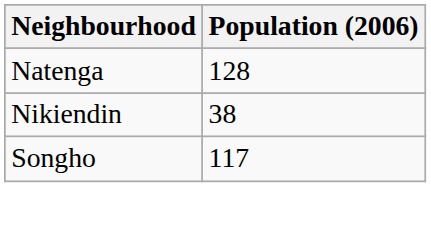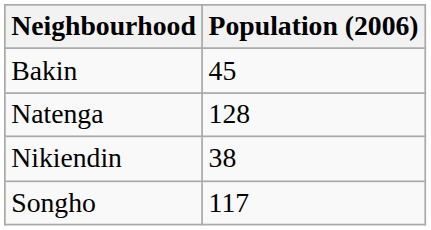+ row: Bakin | 45
